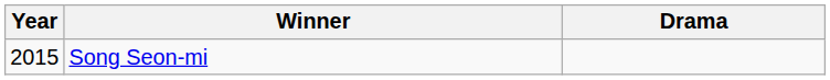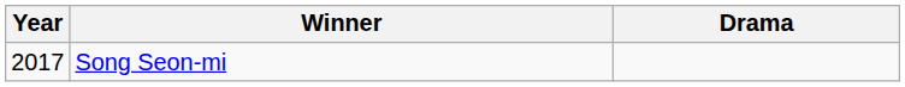Song Seon-mi | Year: 2015 -> 2017
